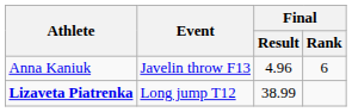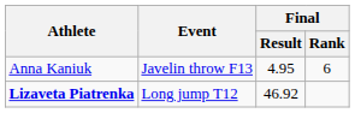Anna Kaniuk | Final / Result: 4.96 -> 4.95
Lizaveta Piatrenka | Final / Result: 38.99 -> 46.92
